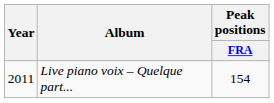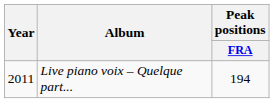Live piano voix – Quelque part... | Peak positions / FRA: 154 -> 194
